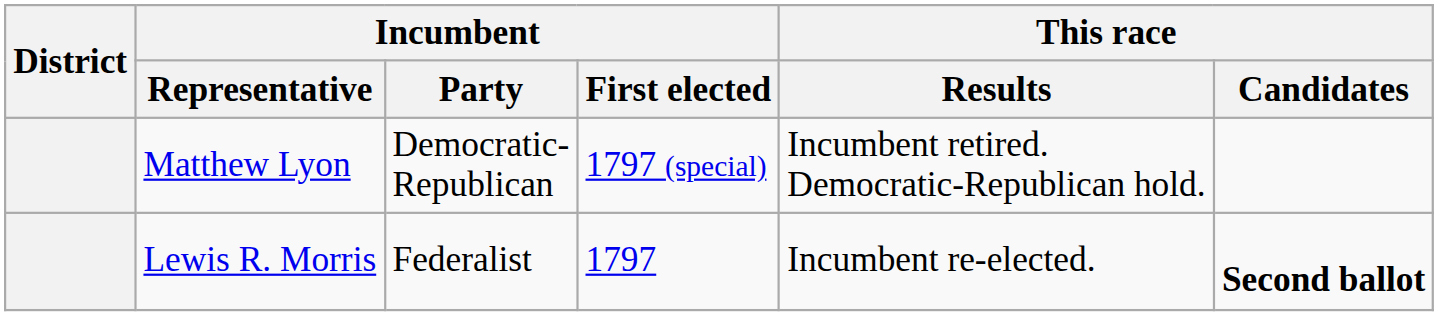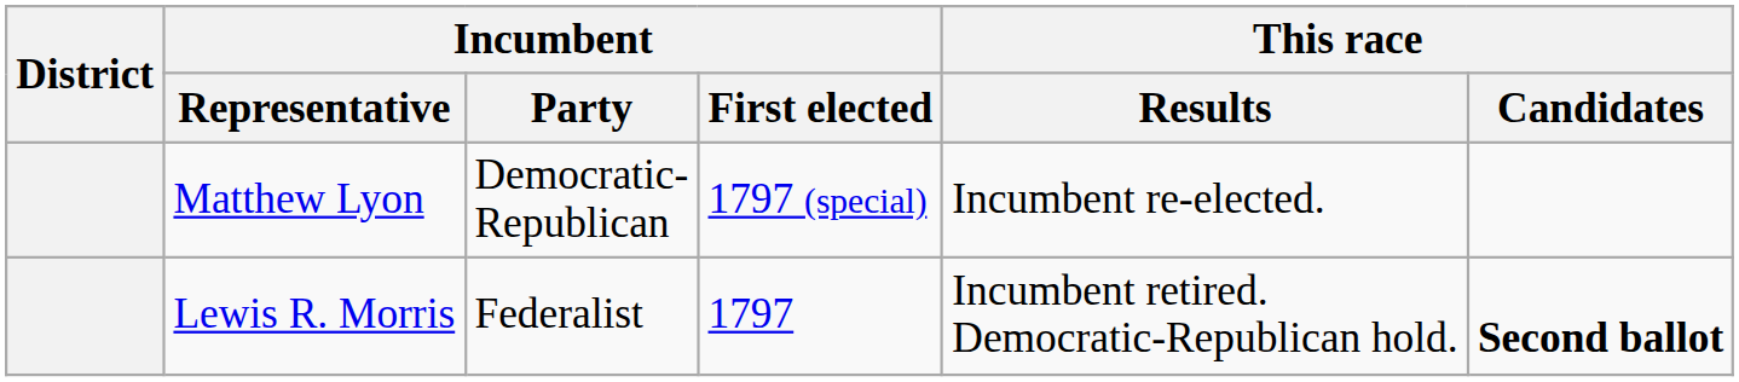Matthew Lyon | This race / Results: Incumbent retired. Democratic-Republican hold. -> Incumbent re-elected.
Lewis R. Morris | This race / Results: Incumbent re-elected. -> Incumbent retired. Democratic-Republican hold.
